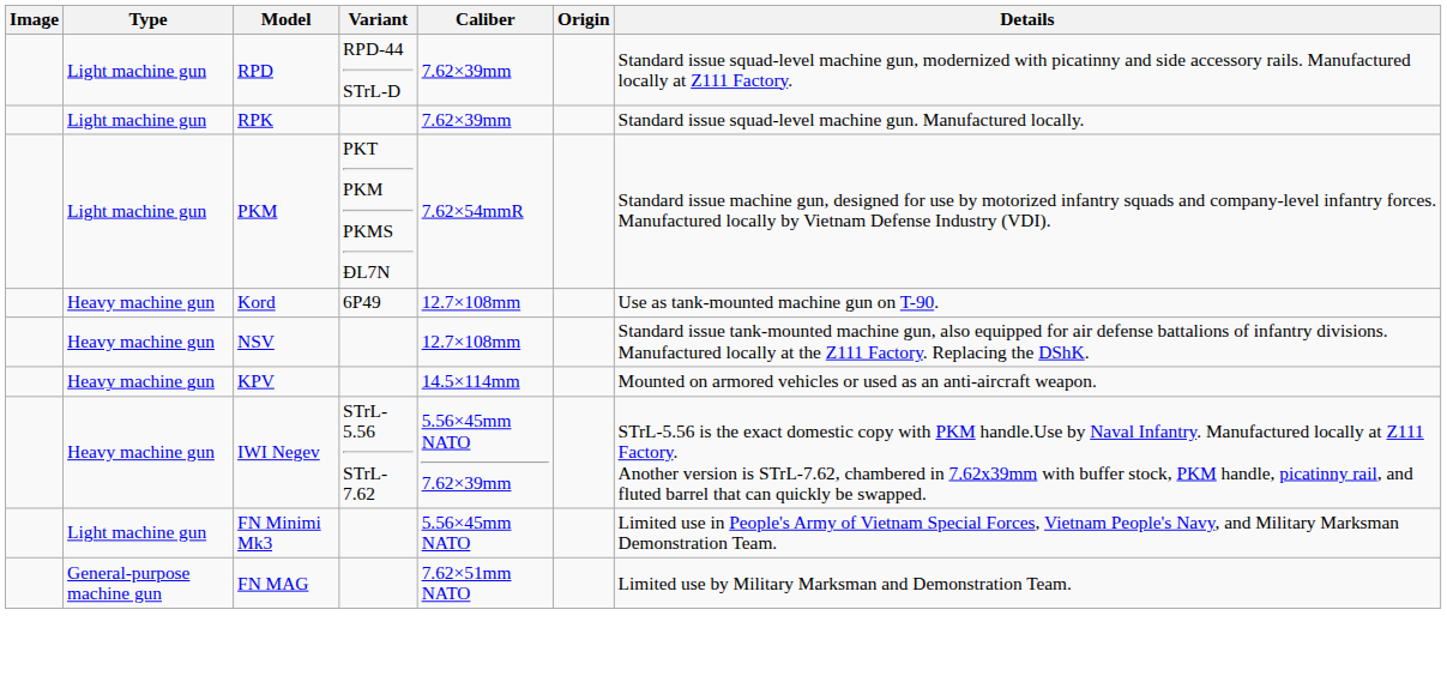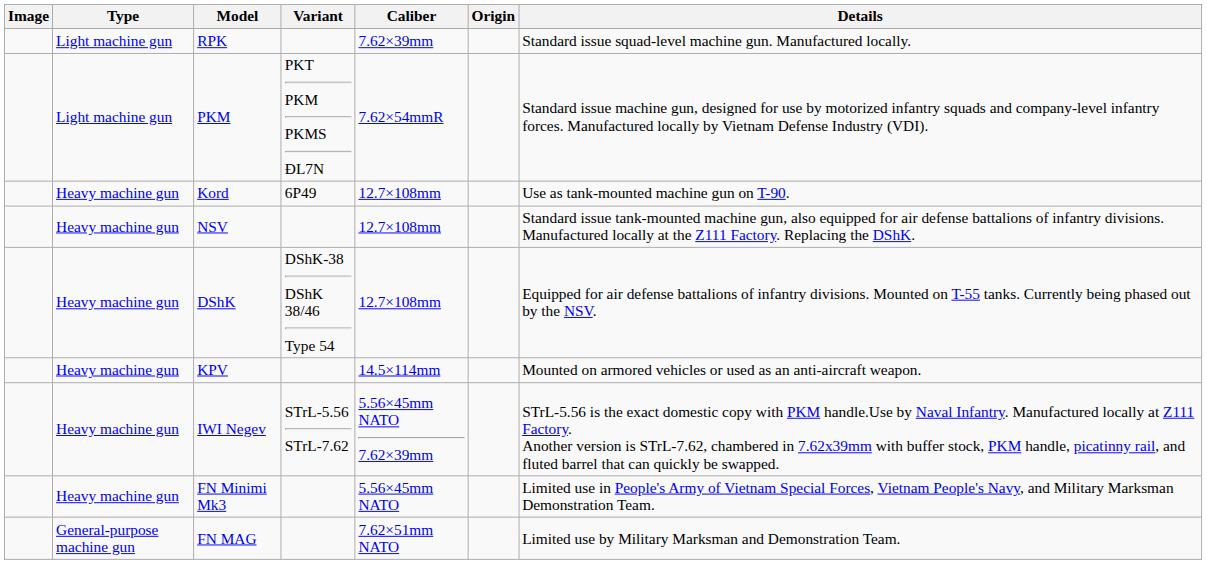- row: Light machine gun | RPD | RPD-44 STrL-D | 7.62×39mm | Standard issue squad-level machine gun, modernized with picatinny and side accessory rails. Manufactured locally at Z111 Factory.
+ row: Heavy machine gun | DShK | DShK-38 DShK 38/46 Type 54 | 12.7×108mm | Equipped for air defense battalions of infantry divisions. Mounted on T-55 tanks. Currently being phased out by the NSV.
FN Minimi Mk3 | Type: Light machine gun -> Heavy machine gun
